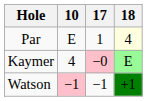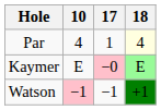Par | 10: E -> 4
Kaymer | 10: 4 -> E
